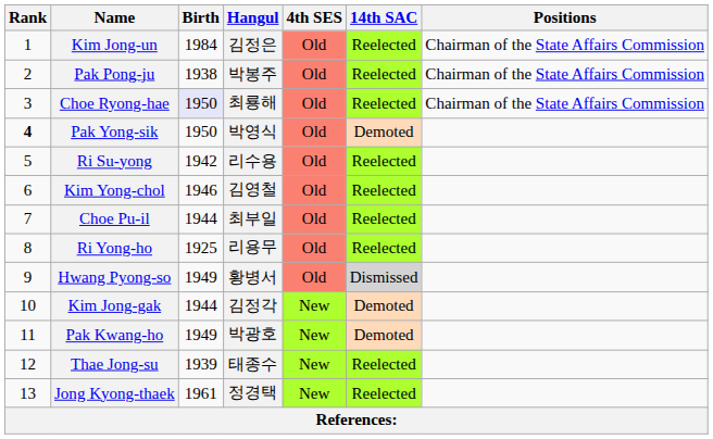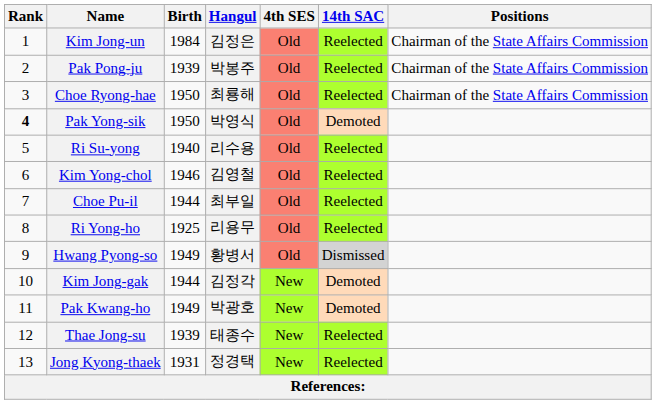Pak Pong-ju | Birth: 1938 -> 1939
Choe Ryong-hae | Birth: lavender background -> no background
Ri Su-yong | Birth: 1942 -> 1940
Jong Kyong-thaek | Birth: 1961 -> 1931
